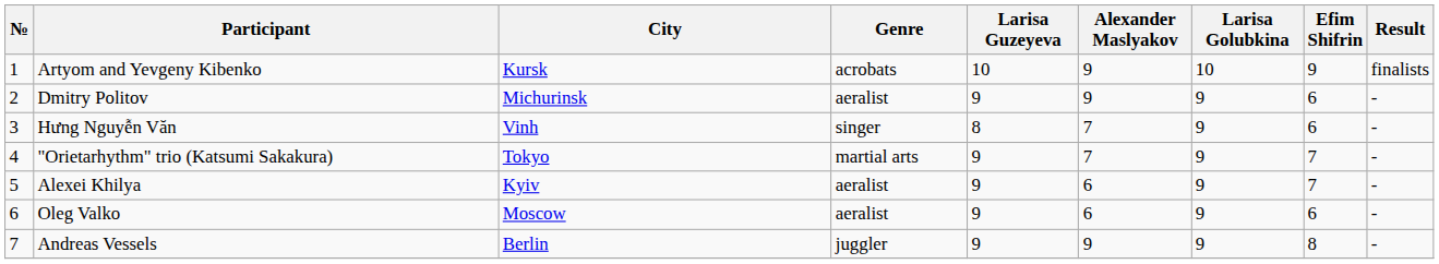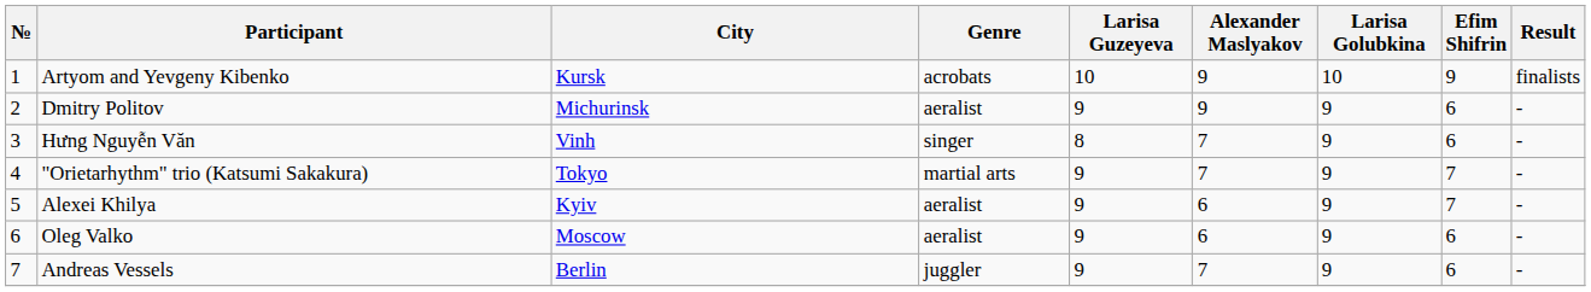Andreas Vessels | Alexander Maslyakov: 9 -> 7
Andreas Vessels | Efim Shifrin: 8 -> 6
